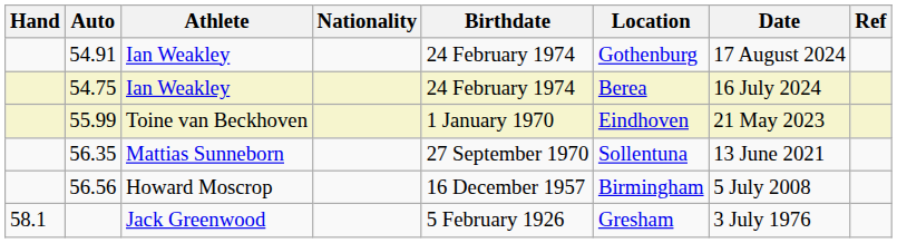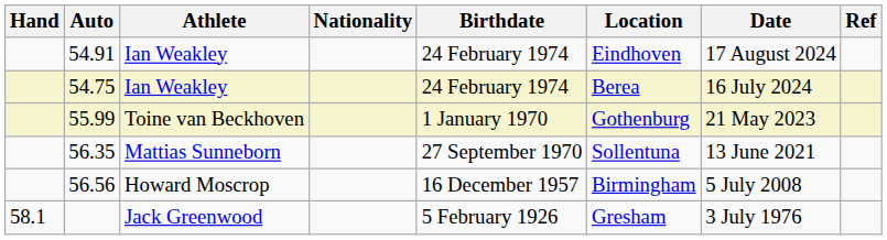54.91 | Location: Gothenburg -> Eindhoven
55.99 | Location: Eindhoven -> Gothenburg
